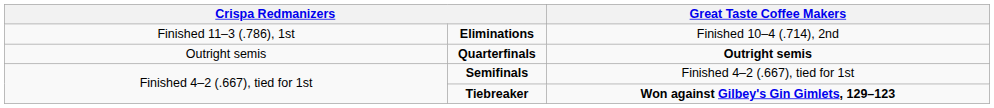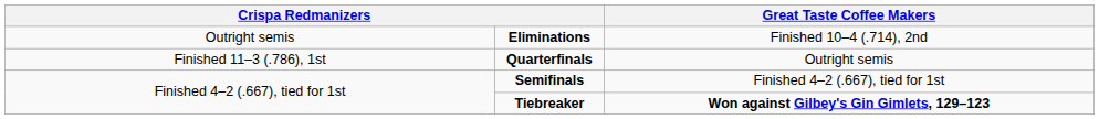Eliminations | column 1: Finished 11–3 (.786), 1st -> Outright semis
Quarterfinals | column 1: Outright semis -> Finished 11–3 (.786), 1st
Quarterfinals | column 4: bold -> normal
